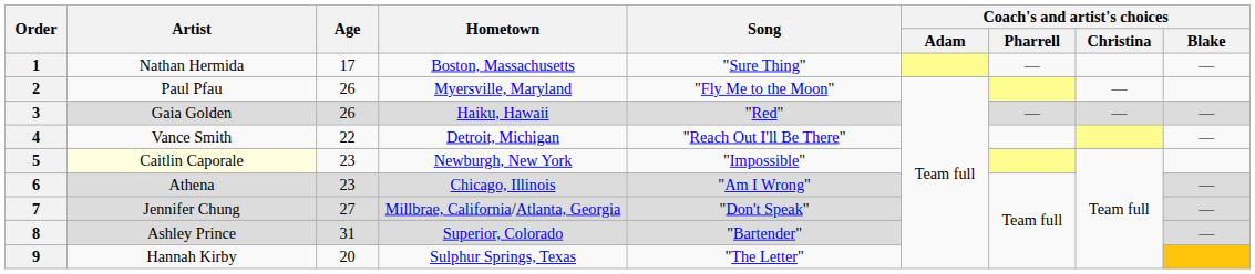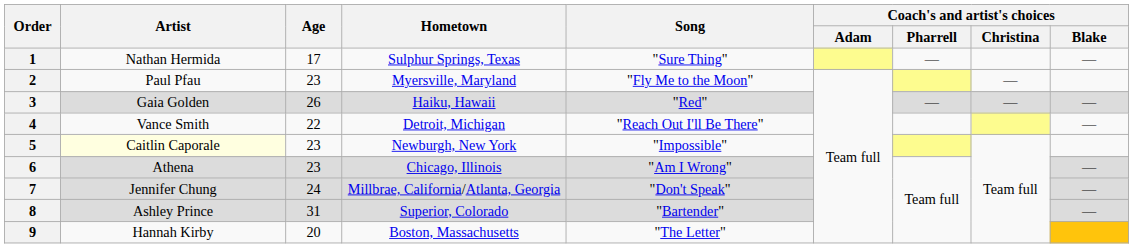1 | Hometown: Boston, Massachusetts -> Sulphur Springs, Texas
2 | Age: 26 -> 23
7 | Age: 27 -> 24
9 | Hometown: Sulphur Springs, Texas -> Boston, Massachusetts
